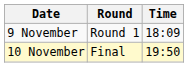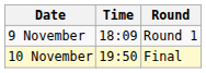columns swapped: Time <-> Round
